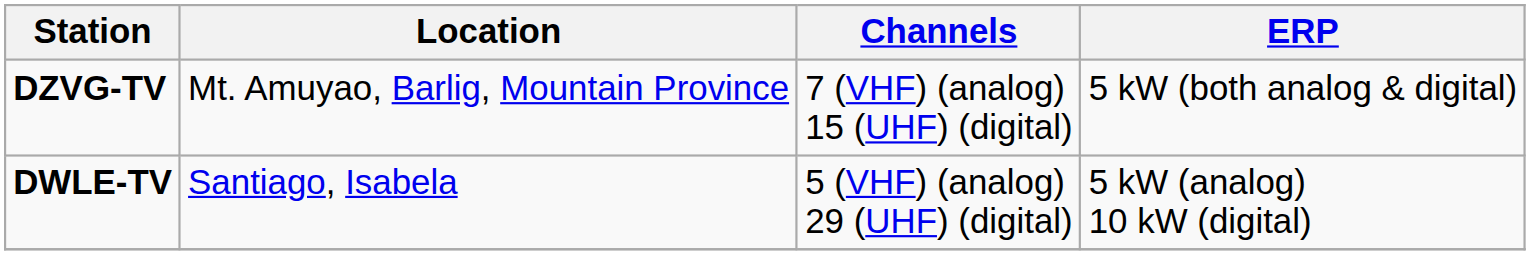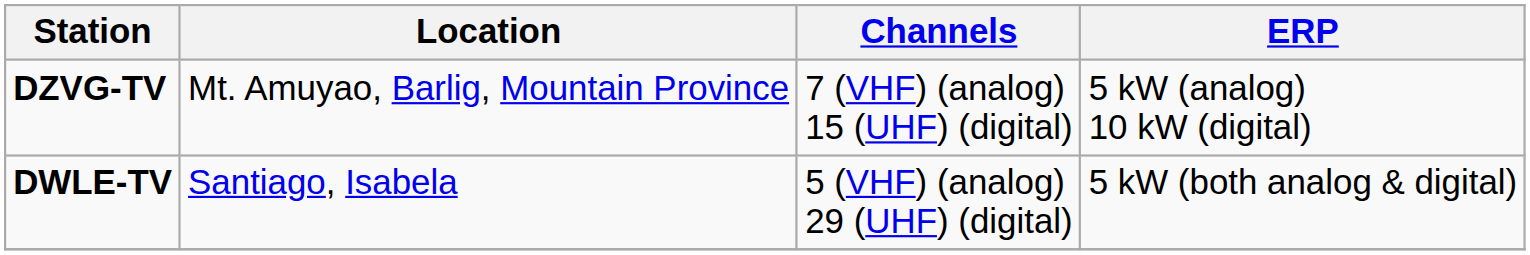DZVG-TV | ERP: 5 kW (both analog & digital) -> 5 kW (analog) 10 kW (digital)
DWLE-TV | ERP: 5 kW (analog) 10 kW (digital) -> 5 kW (both analog & digital)
